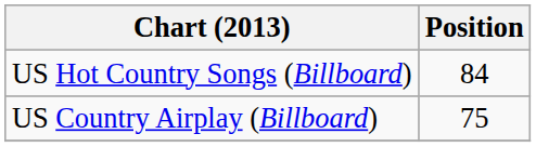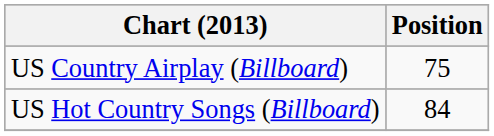rows swapped: US Country Airplay (Billboard) <-> US Hot Country Songs (Billboard)
